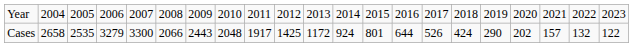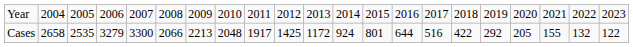Cases | column 7: 2443 -> 2213
Cases | column 15: 526 -> 516
Cases | column 16: 424 -> 422
Cases | column 17: 290 -> 292
Cases | column 18: 202 -> 205
Cases | column 19: 157 -> 155
